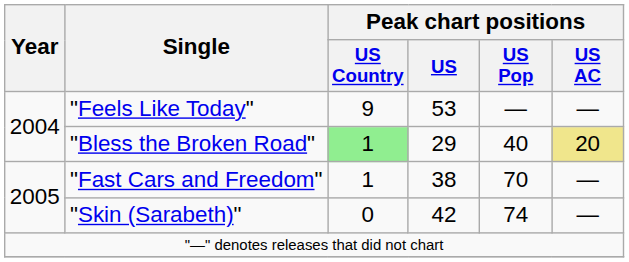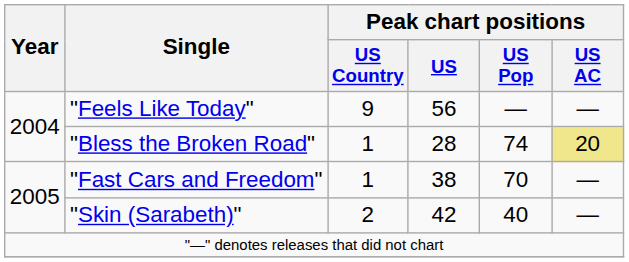"Feels Like Today" | Peak chart positions / US: 53 -> 56
"Bless the Broken Road" | Peak chart positions / US Country: lightgreen background -> no background
"Bless the Broken Road" | Peak chart positions / US: 29 -> 28
"Bless the Broken Road" | Peak chart positions / US Pop: 40 -> 74
"Skin (Sarabeth)" | Peak chart positions / US Country: 0 -> 2
"Skin (Sarabeth)" | Peak chart positions / US Pop: 74 -> 40
